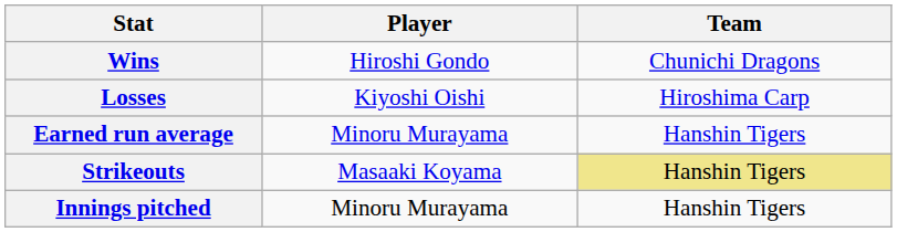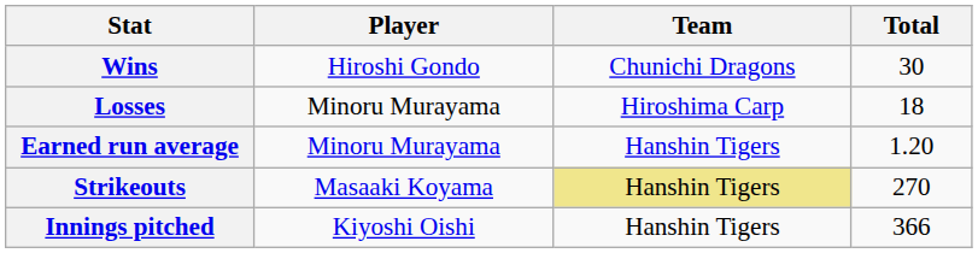+ column: Total | 30 | 18 | 1.20 | 270 | 366
Losses | Player: Kiyoshi Oishi -> Minoru Murayama
Innings pitched | Player: Minoru Murayama -> Kiyoshi Oishi
